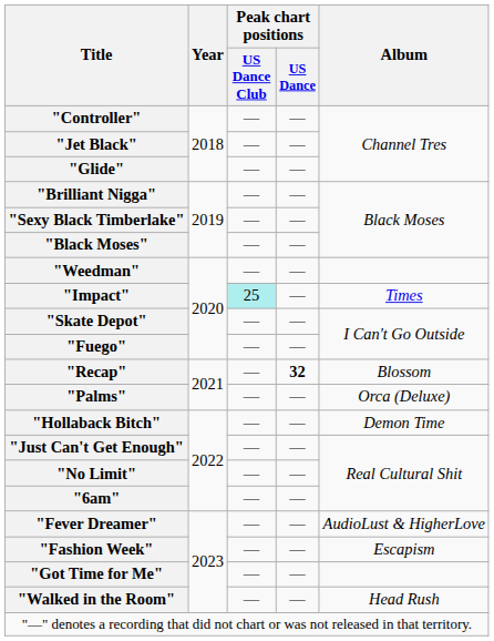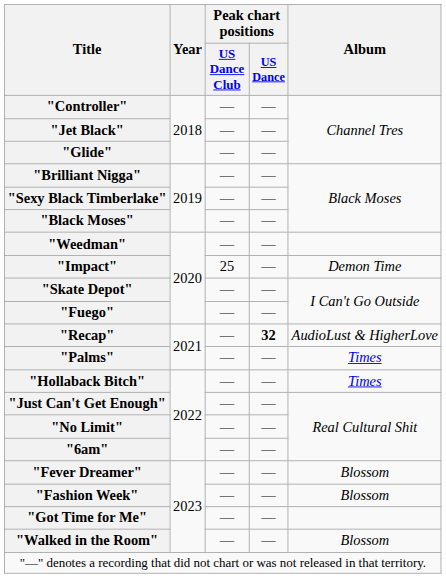"Impact" | Peak chart positions / US Dance Club: paleturquoise background -> no background
"Impact" | Album: Times -> Demon Time
"Recap" | Album: Blossom -> AudioLust & HigherLove
"Palms" | Album: Orca (Deluxe) -> Times
"Hollaback Bitch" | Album: Demon Time -> Times
"Fever Dreamer" | Album: AudioLust & HigherLove -> Blossom
"Fashion Week" | Album: Escapism -> Blossom
"Walked in the Room" | Album: Head Rush -> Blossom
